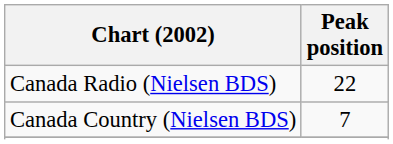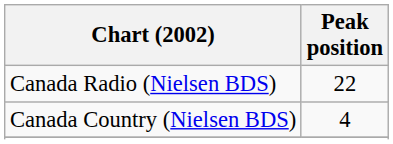Canada Country (Nielsen BDS) | Peak position: 7 -> 4
